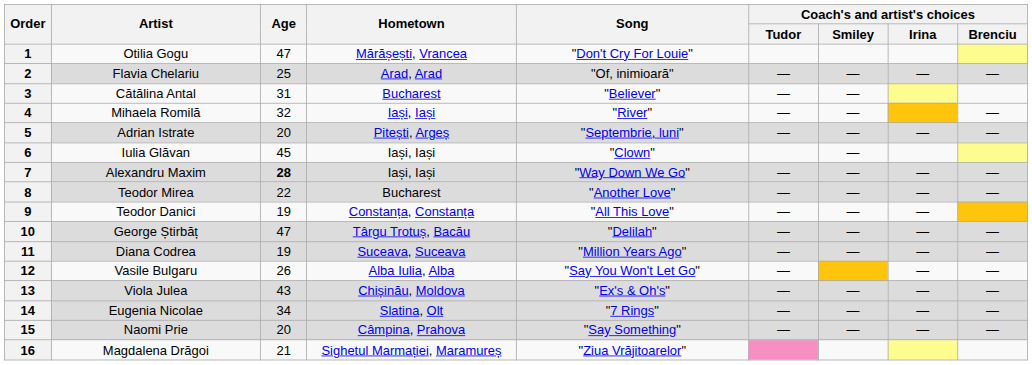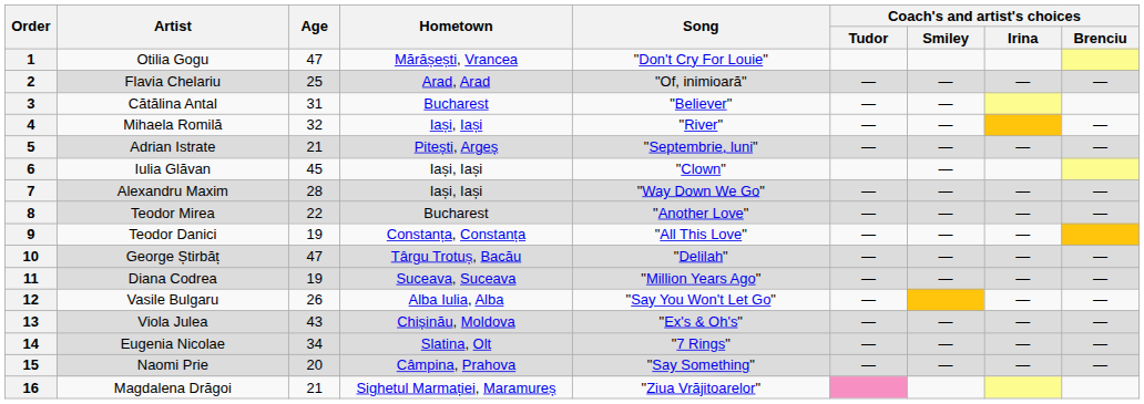5 | Age: 20 -> 21
7 | Age: bold -> normal
